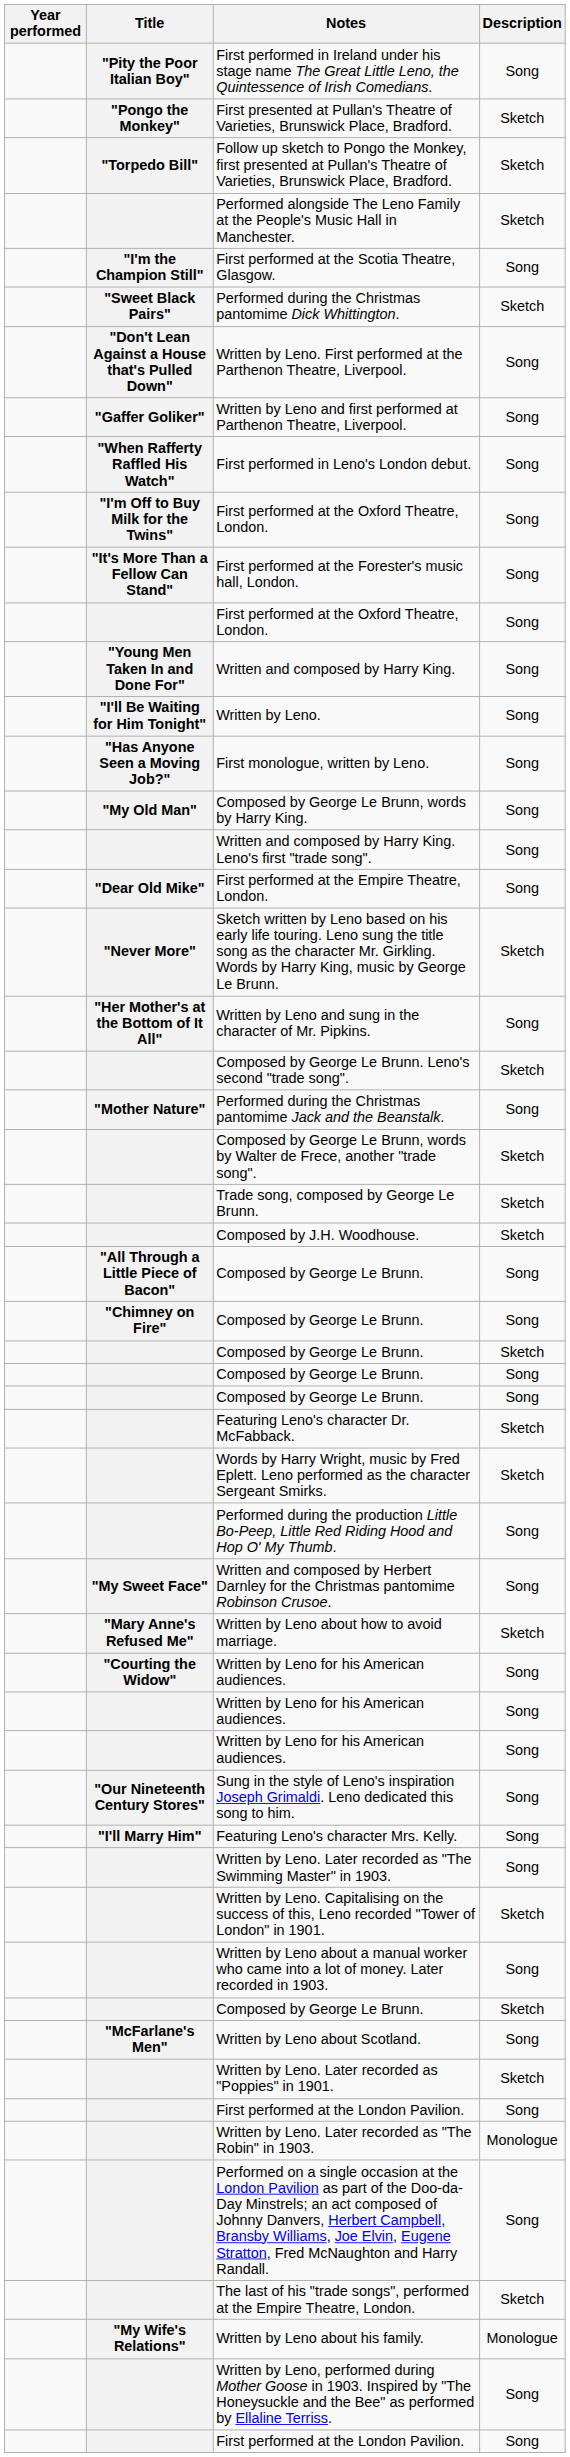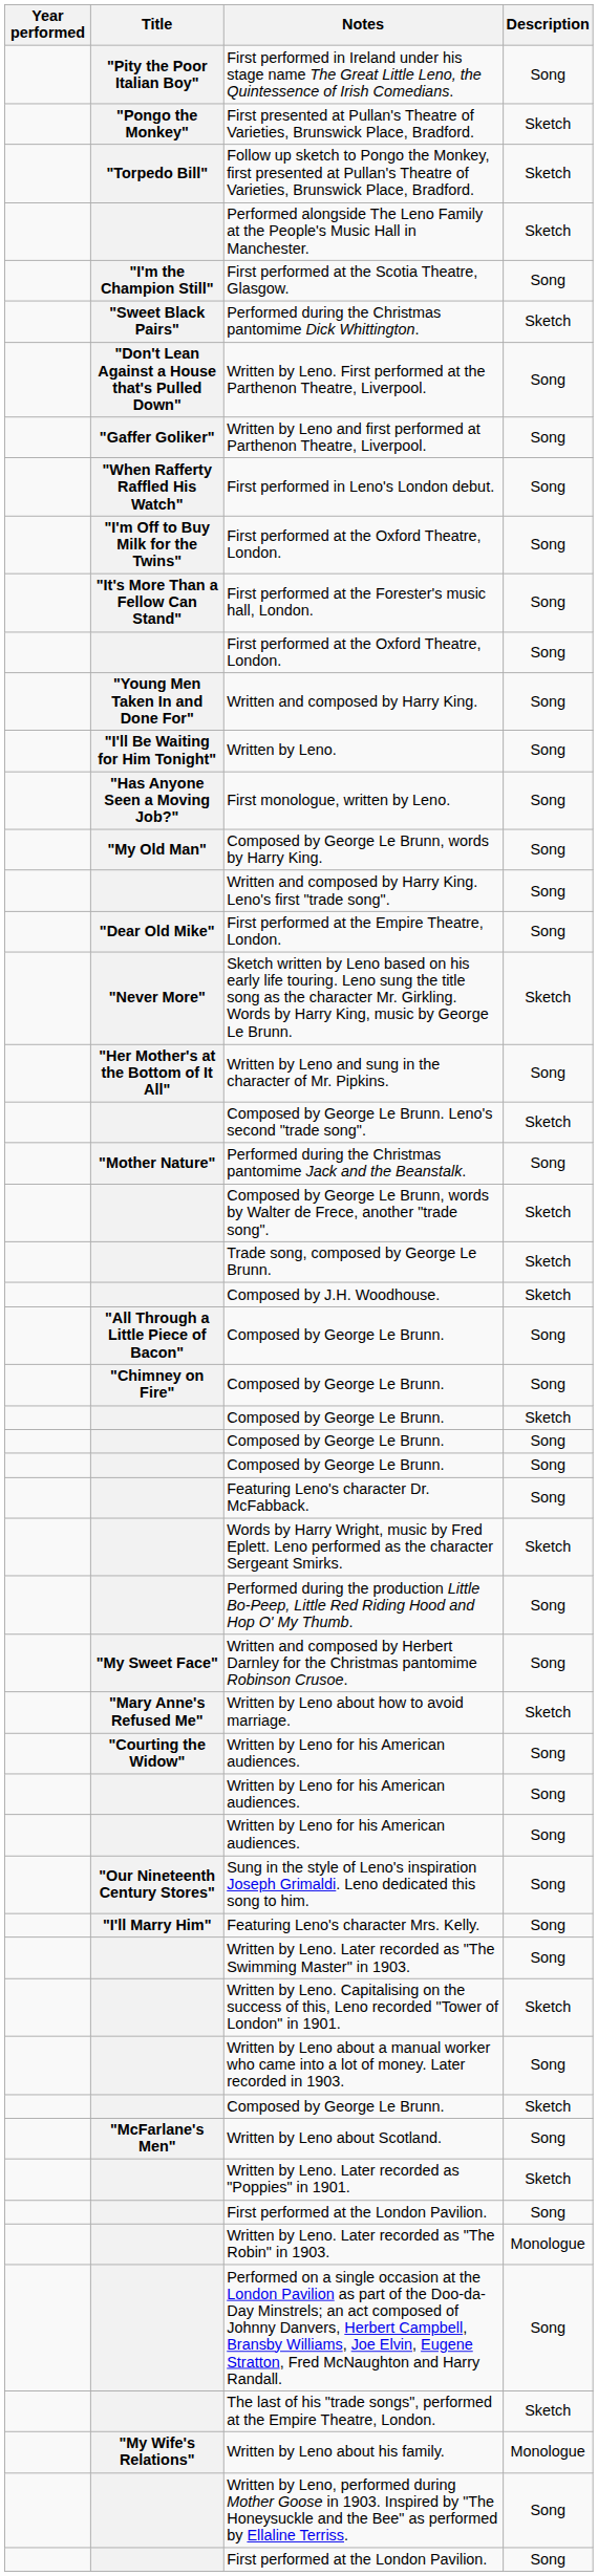Featuring Leno's character Dr. McFabback. | Description: Sketch -> Song
